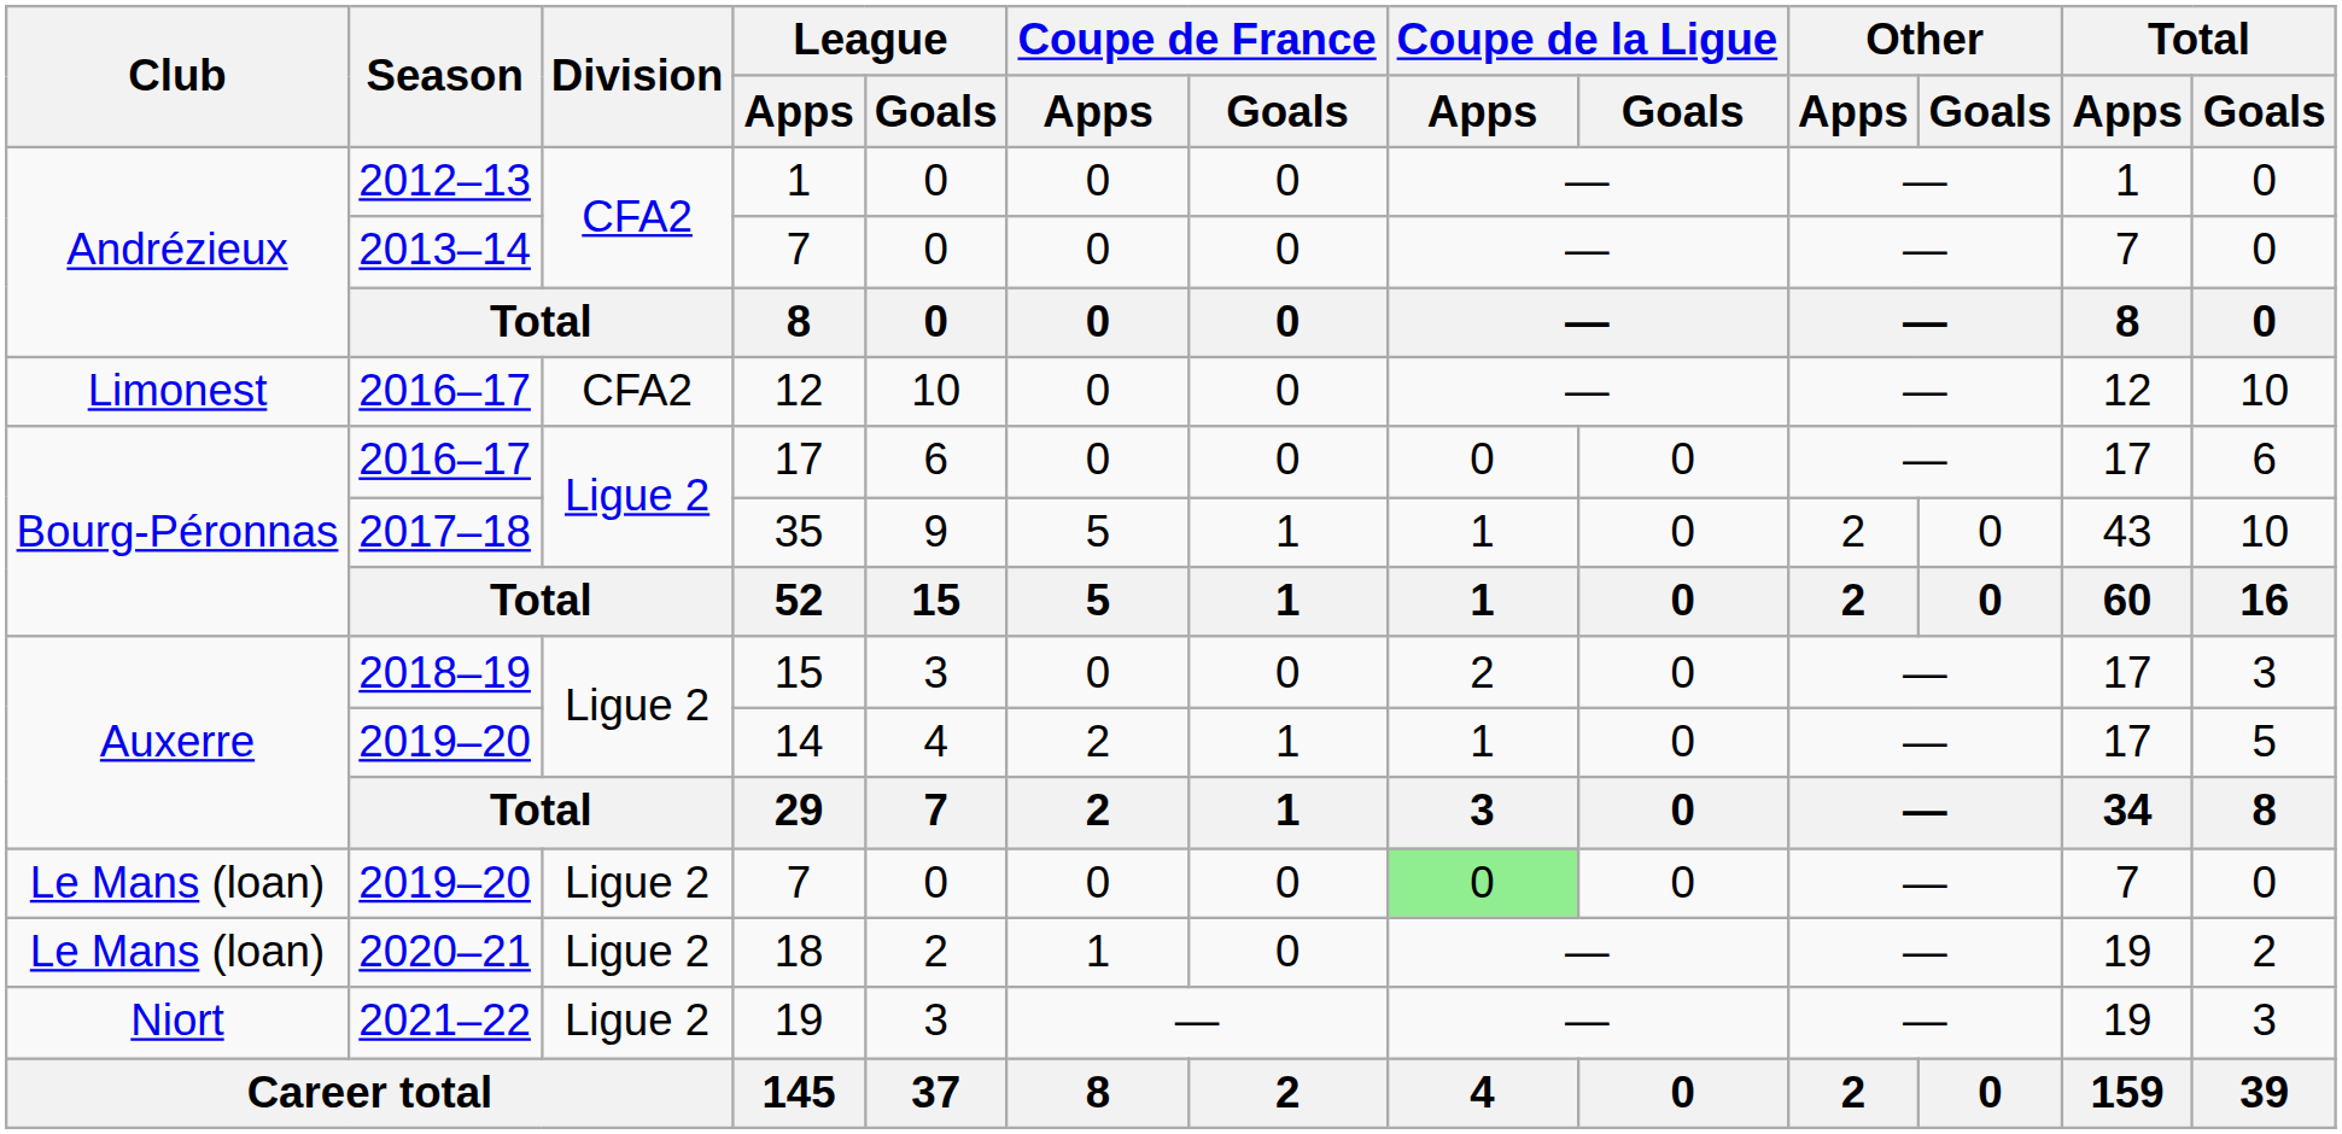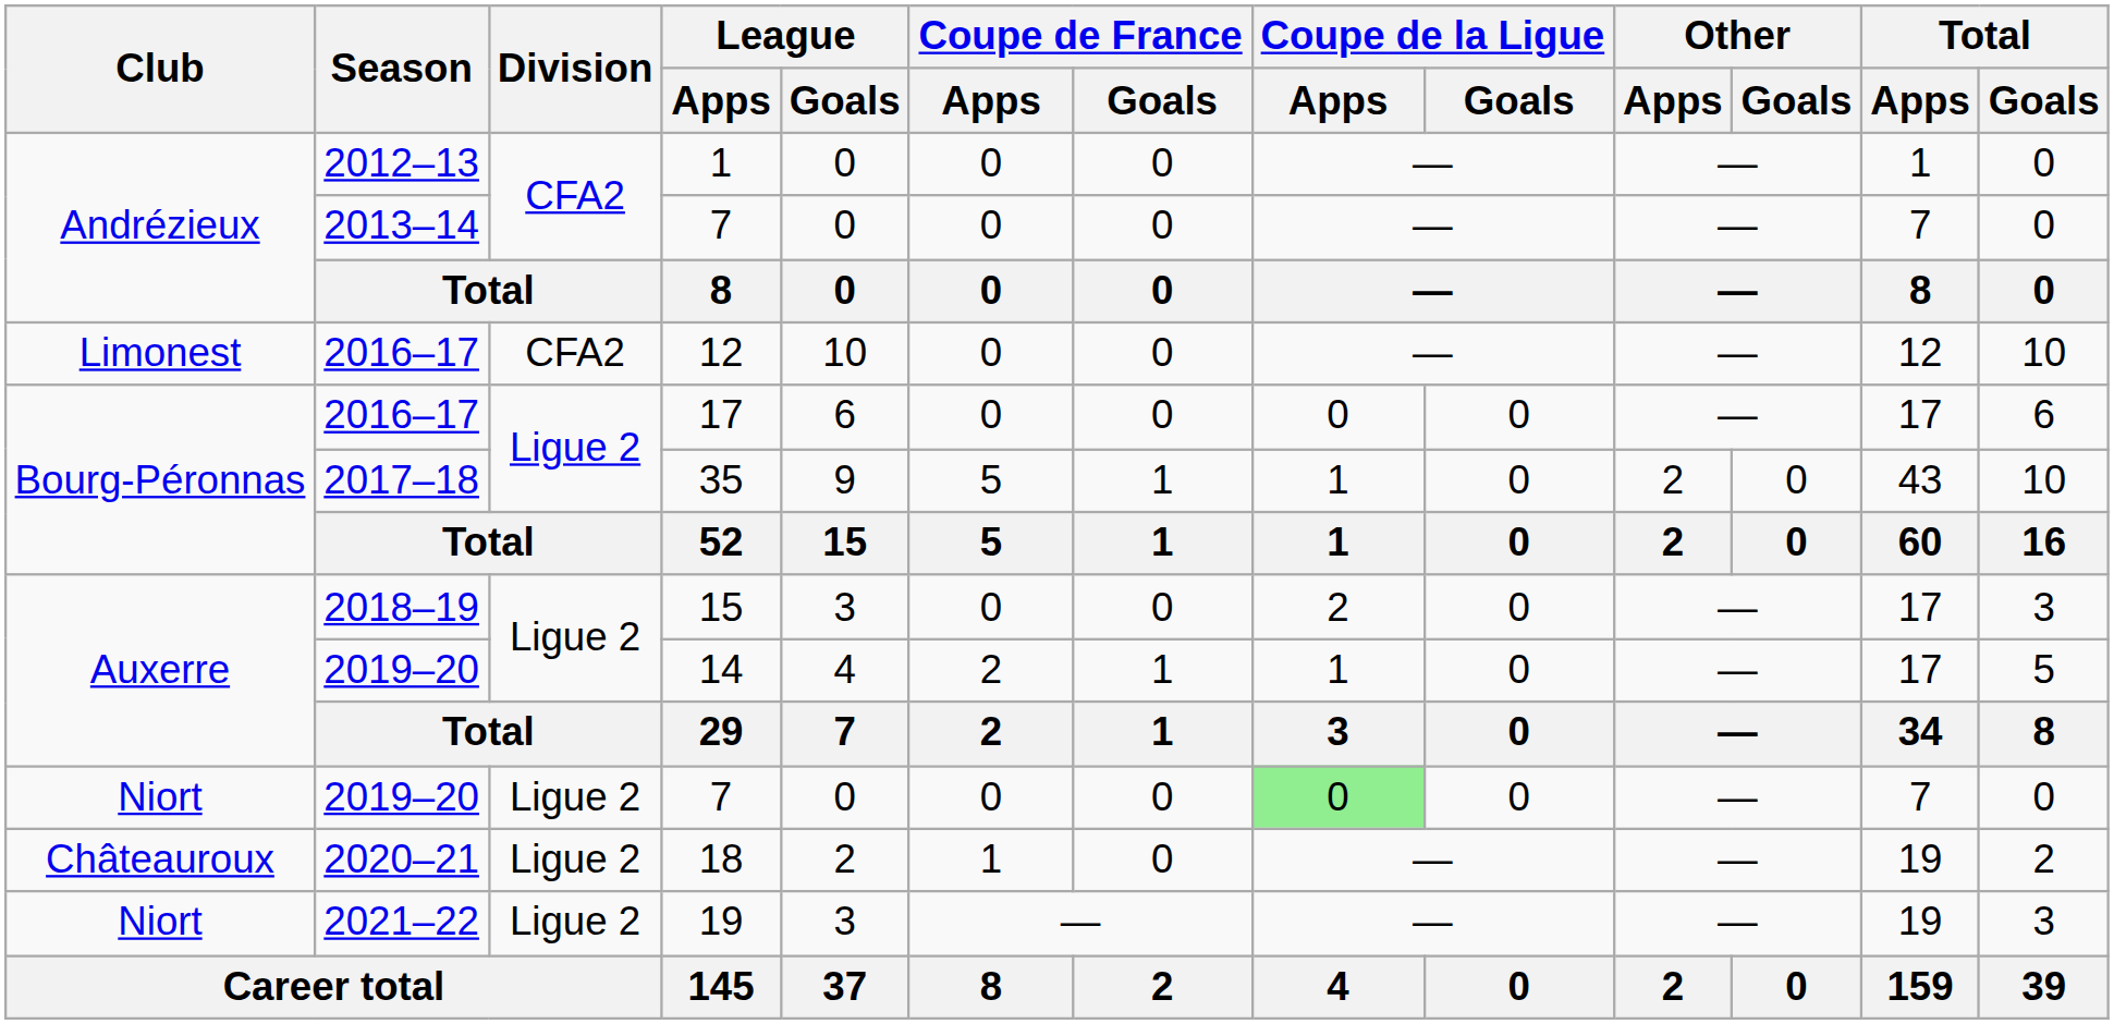2019–20 / 7 | Club: Le Mans (loan) -> Niort
18 | Club: Le Mans (loan) -> Châteauroux
